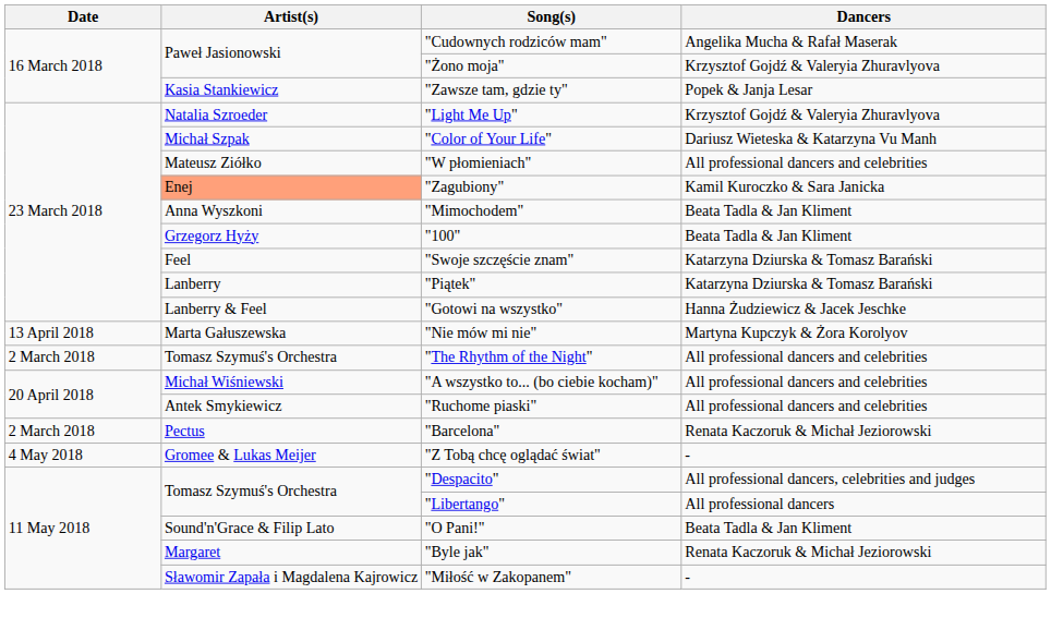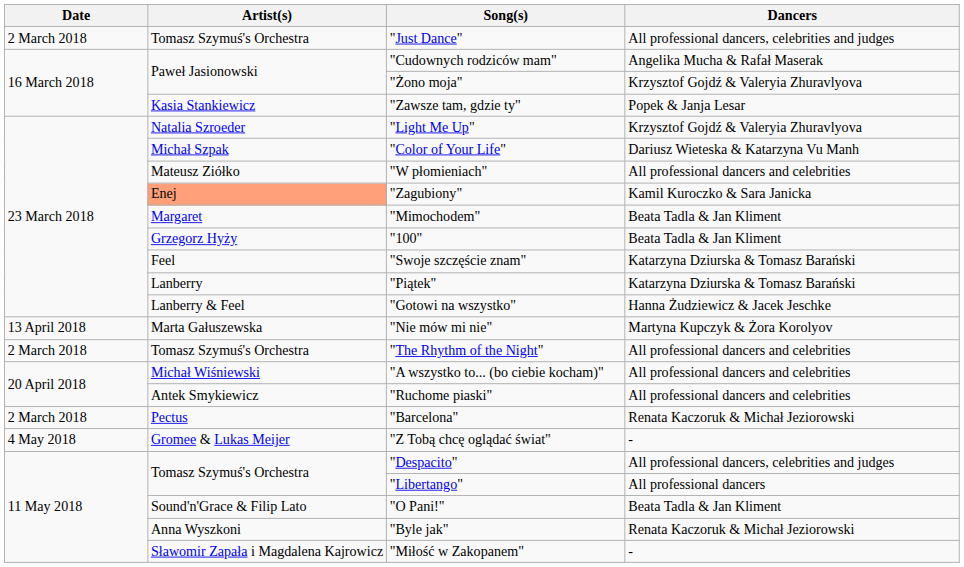+ row: 2 March 2018 | Tomasz Szymuś's Orchestra | "Just Dance" | All professional dancers, celebrities and judges
"Mimochodem" | Artist(s): Anna Wyszkoni -> Margaret
"Byle jak" | Artist(s): Margaret -> Anna Wyszkoni
